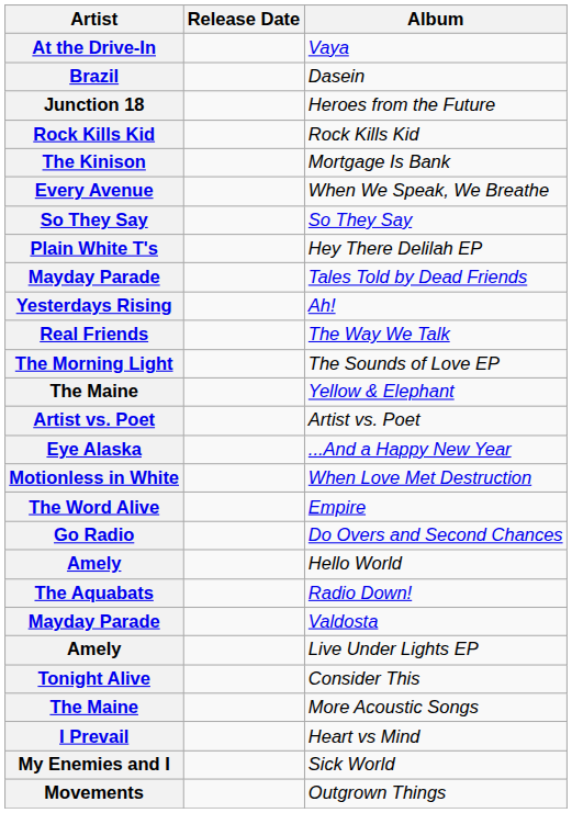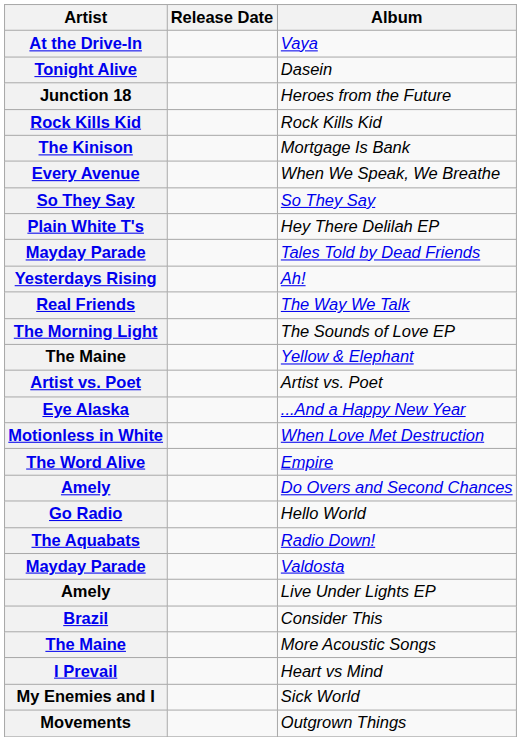Dasein | Artist: Brazil -> Tonight Alive
Do Overs and Second Chances | Artist: Go Radio -> Amely
Hello World | Artist: Amely -> Go Radio
Consider This | Artist: Tonight Alive -> Brazil
